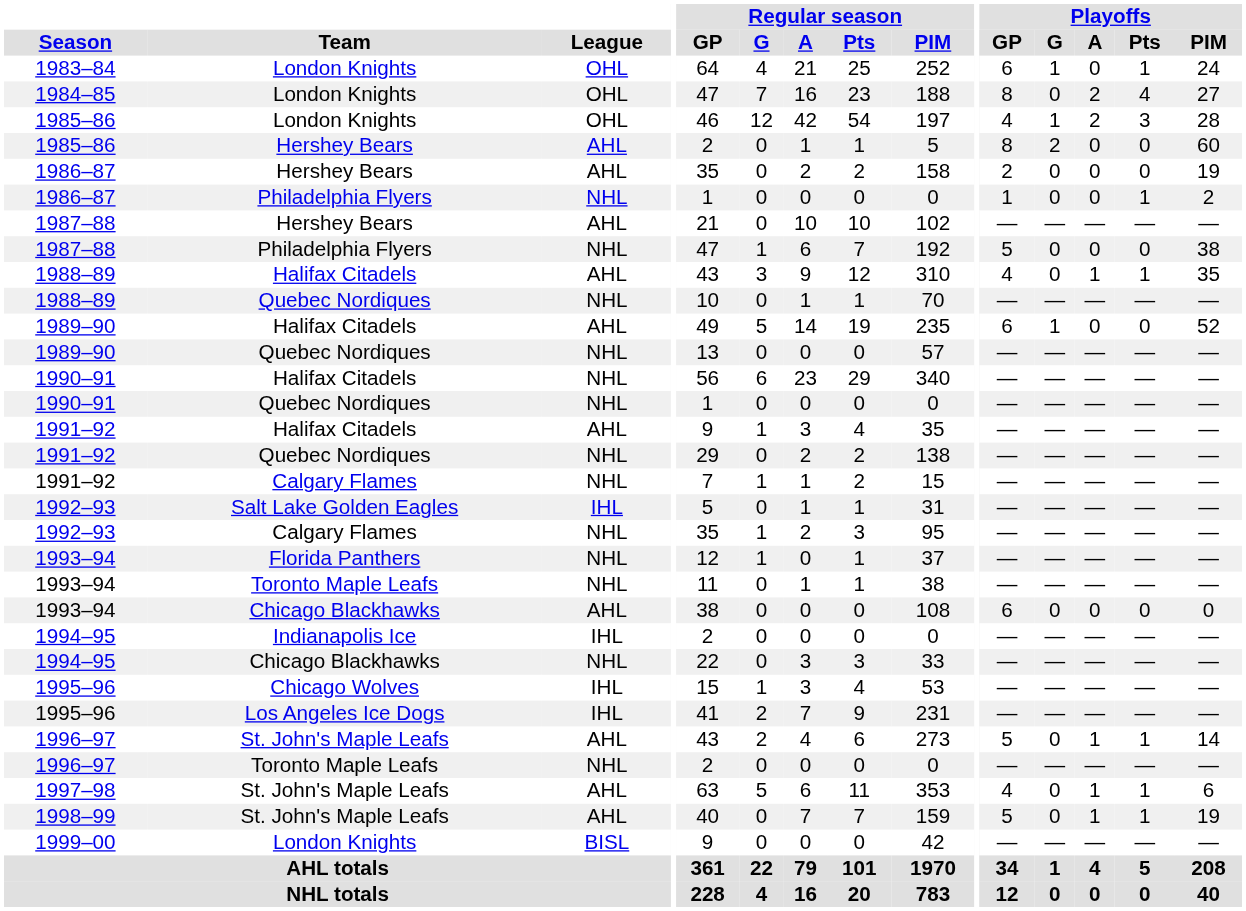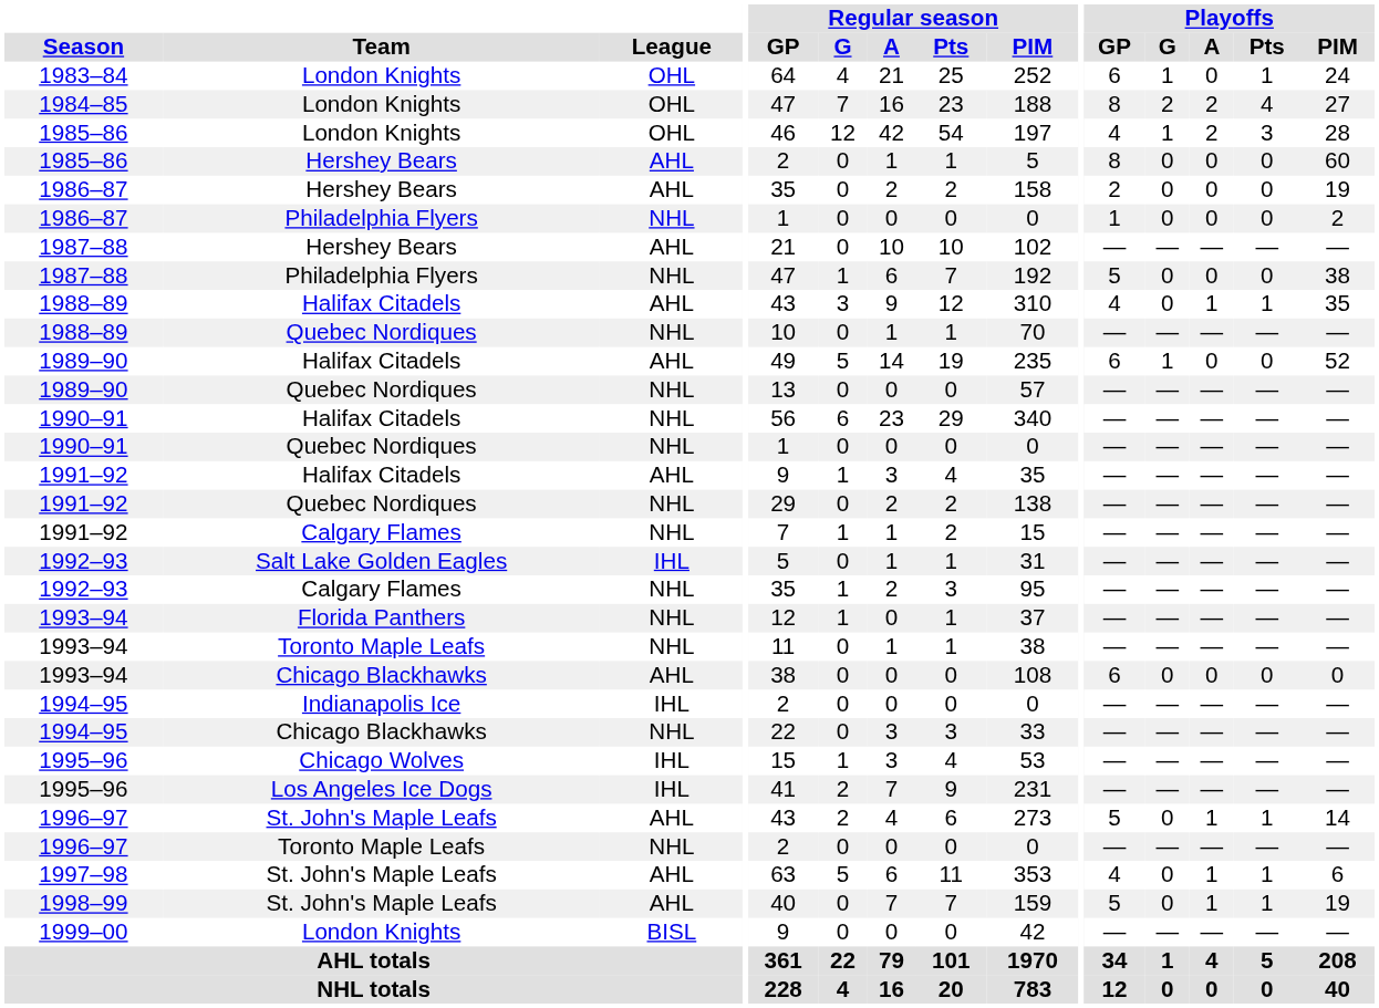1984–85 | Playoffs / G: 0 -> 2
1985–86 / Hershey Bears | Playoffs / G: 2 -> 0
1986–87 / Philadelphia Flyers | Playoffs / Pts: 1 -> 0
